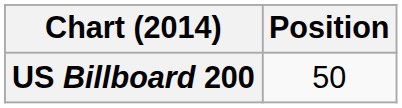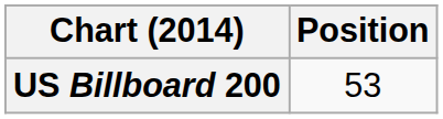US Billboard 200 | Position: 50 -> 53
